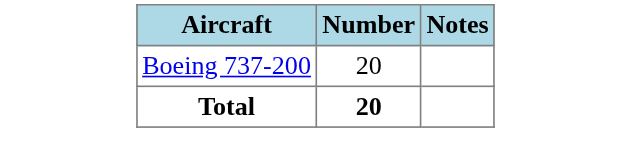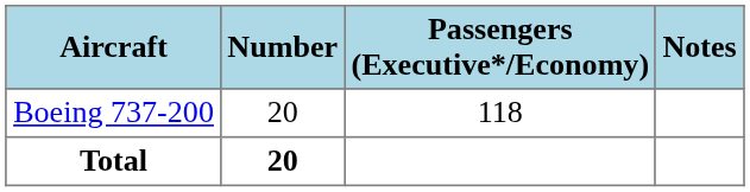+ column: Passengers (Executive*/Economy) | 118
